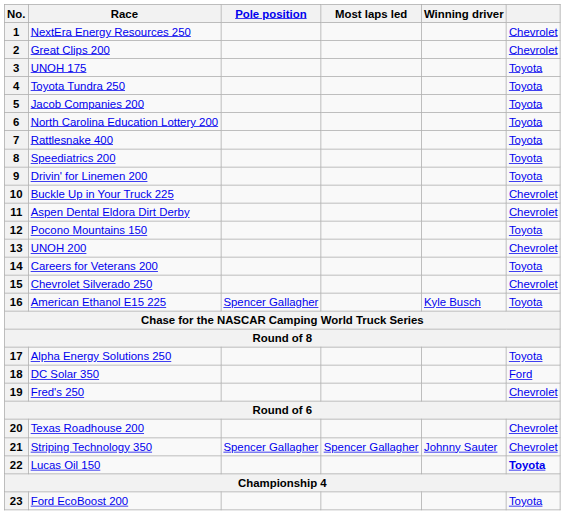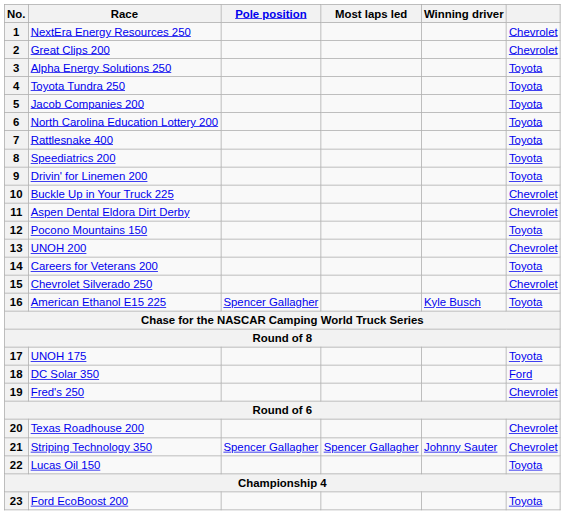3 | Race: UNOH 175 -> Alpha Energy Solutions 250
17 | Race: Alpha Energy Solutions 250 -> UNOH 175
22 | column 6: bold -> normal
